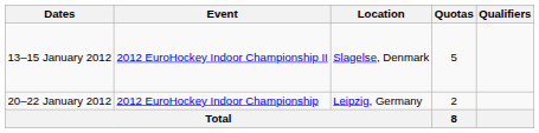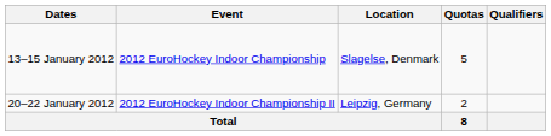13–15 January 2012 | Event: 2012 EuroHockey Indoor Championship II -> 2012 EuroHockey Indoor Championship
20–22 January 2012 | Event: 2012 EuroHockey Indoor Championship -> 2012 EuroHockey Indoor Championship II
